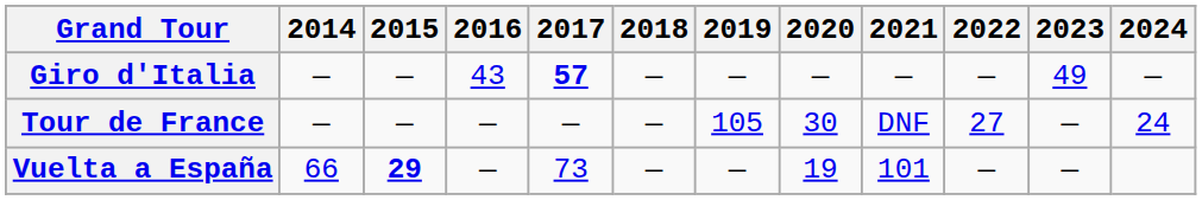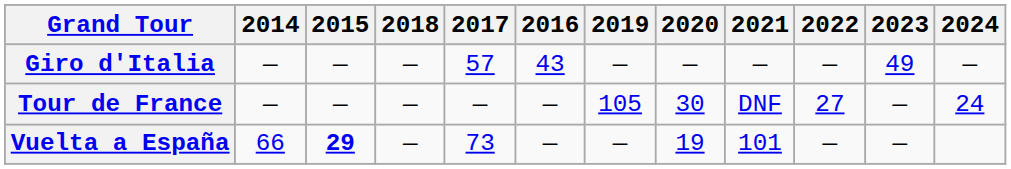columns swapped: 2016 <-> 2018
Giro d'Italia | 2017: bold -> normal
